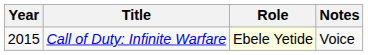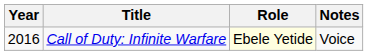Call of Duty: Infinite Warfare | Year: 2015 -> 2016
